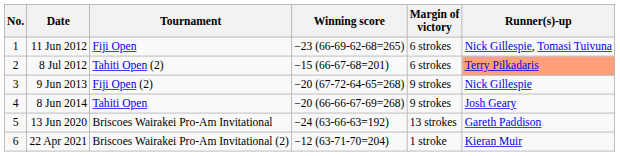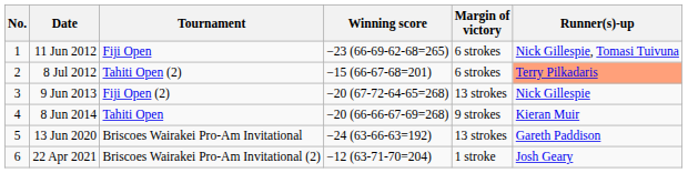9 Jun 2013 | Margin of victory: 9 strokes -> 13 strokes
8 Jun 2014 | Runner(s)-up: Josh Geary -> Kieran Muir
22 Apr 2021 | Runner(s)-up: Kieran Muir -> Josh Geary
